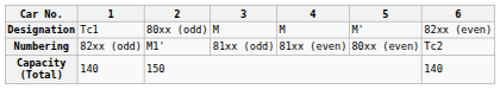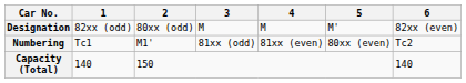Designation | 1: Tc1 -> 82xx (odd)
Numbering | 1: 82xx (odd) -> Tc1
